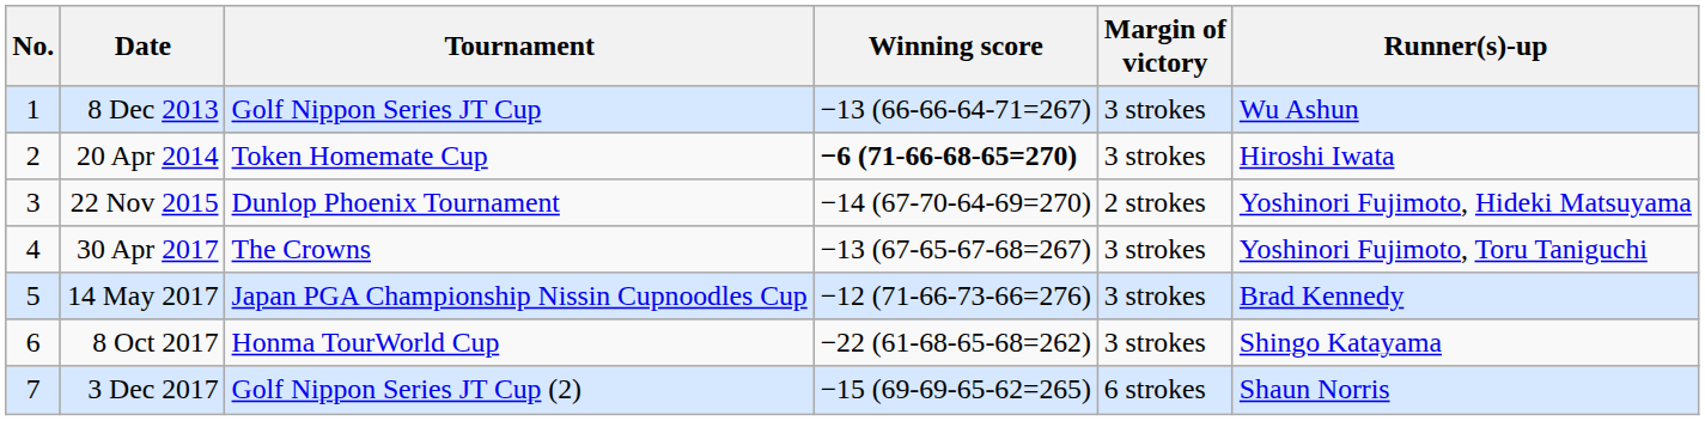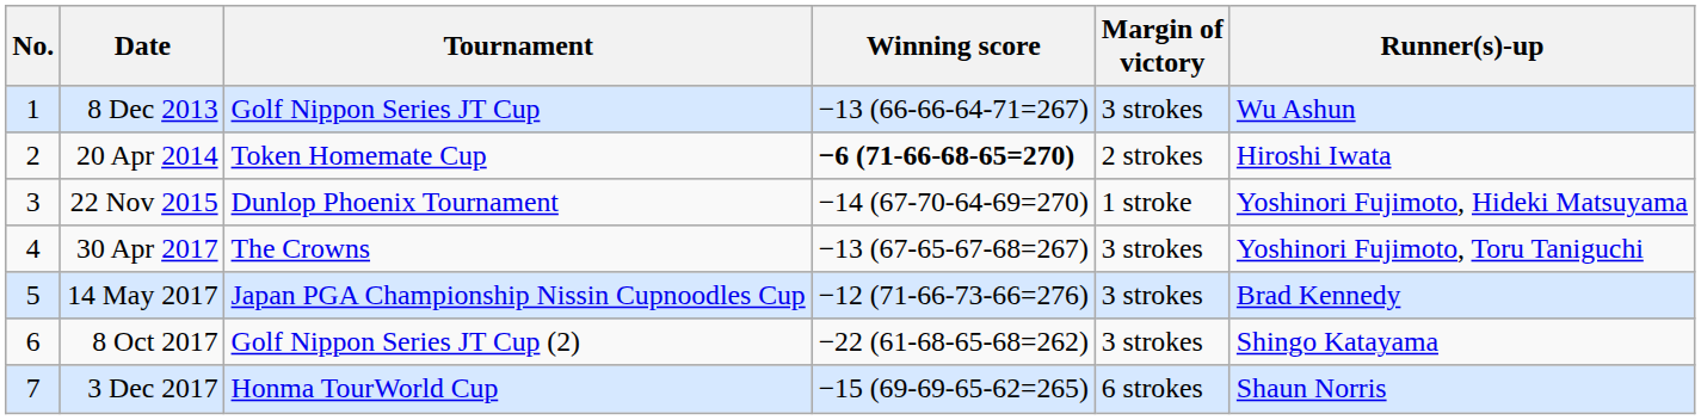20 Apr 2014 | Margin of victory: 3 strokes -> 2 strokes
22 Nov 2015 | Margin of victory: 2 strokes -> 1 stroke
8 Oct 2017 | Tournament: Honma TourWorld Cup -> Golf Nippon Series JT Cup (2)
3 Dec 2017 | Tournament: Golf Nippon Series JT Cup (2) -> Honma TourWorld Cup
